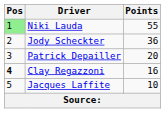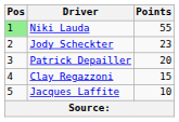Jody Scheckter | Points: 36 -> 23
Clay Regazzoni | Pos: bold -> normal
Clay Regazzoni | Points: 16 -> 15
